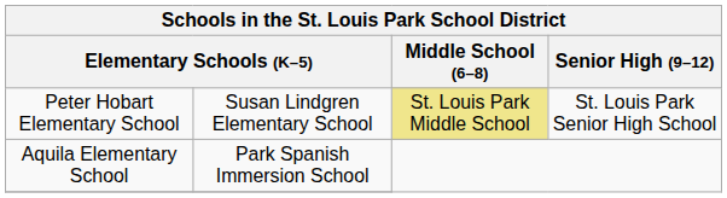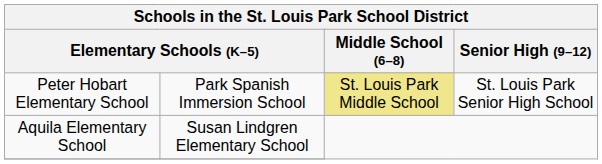Peter Hobart Elementary School | column 2: Susan Lindgren Elementary School -> Park Spanish Immersion School
Aquila Elementary School | column 2: Park Spanish Immersion School -> Susan Lindgren Elementary School
